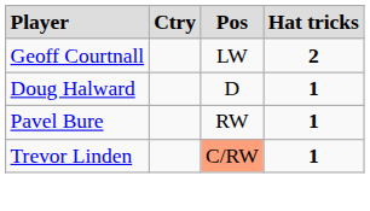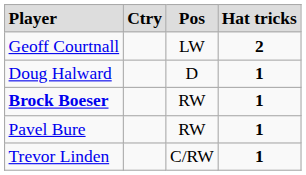+ row: Brock Boeser | RW | 1
Trevor Linden | column 3: lightsalmon background -> no background
